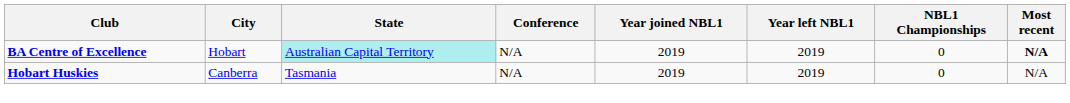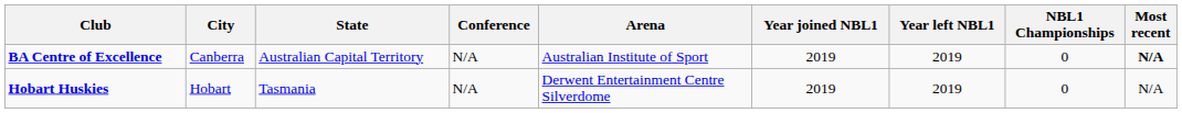+ column: Arena | Australian Institute of Sport | Derwent Entertainment Centre Silverdome
BA Centre of Excellence | City: Hobart -> Canberra
BA Centre of Excellence | State: paleturquoise background -> no background
Hobart Huskies | City: Canberra -> Hobart
